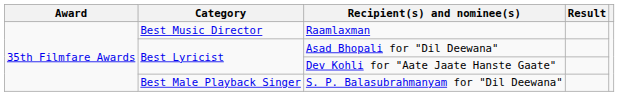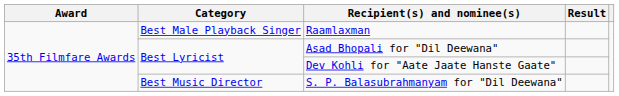Raamlaxman | Category: Best Music Director -> Best Male Playback Singer
S. P. Balasubrahmanyam for "Dil Deewana" | Category: Best Male Playback Singer -> Best Music Director
